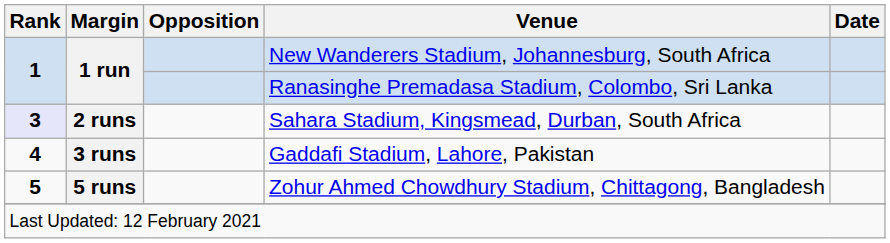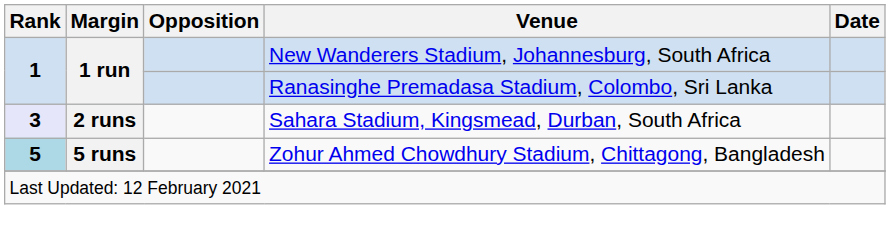- row: 4 | 3 runs | Gaddafi Stadium, Lahore, Pakistan
Zohur Ahmed Chowdhury Stadium, Chittagong, Bangladesh | Rank: no background -> lightblue background
